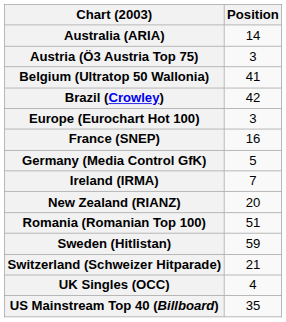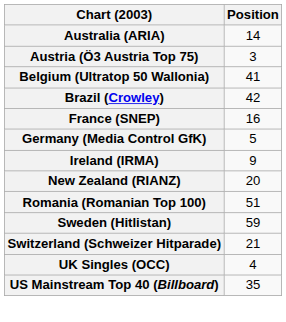- row: Europe (Eurochart Hot 100) | 3
Ireland (IRMA) | Position: 7 -> 9
